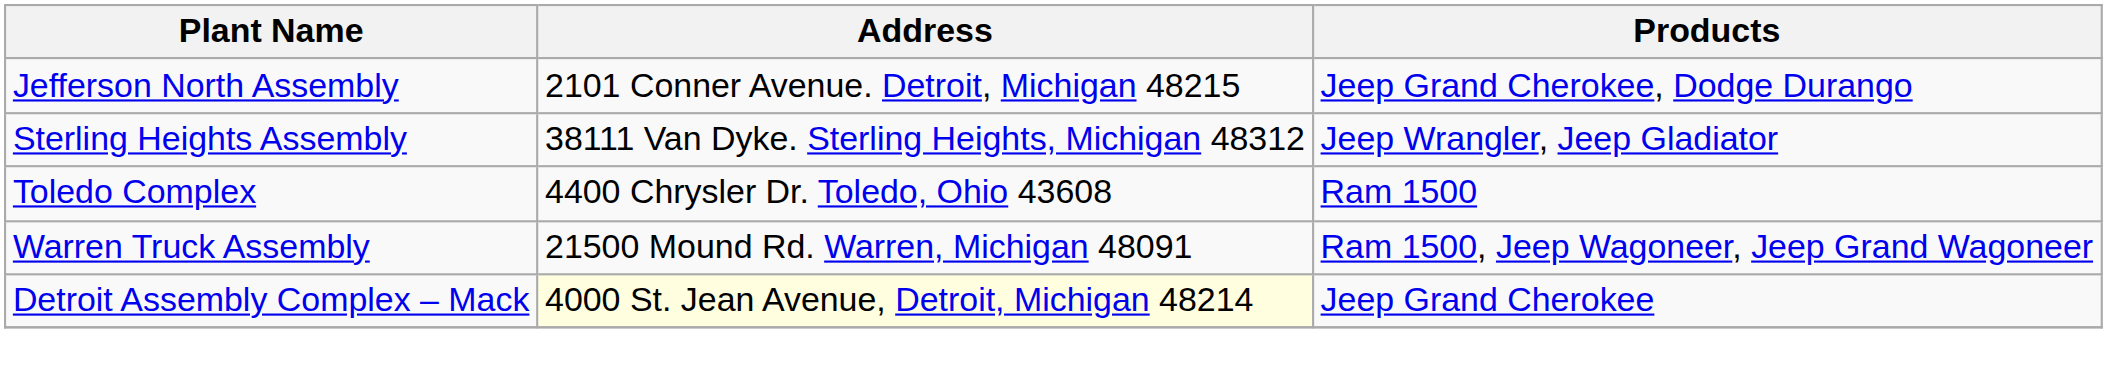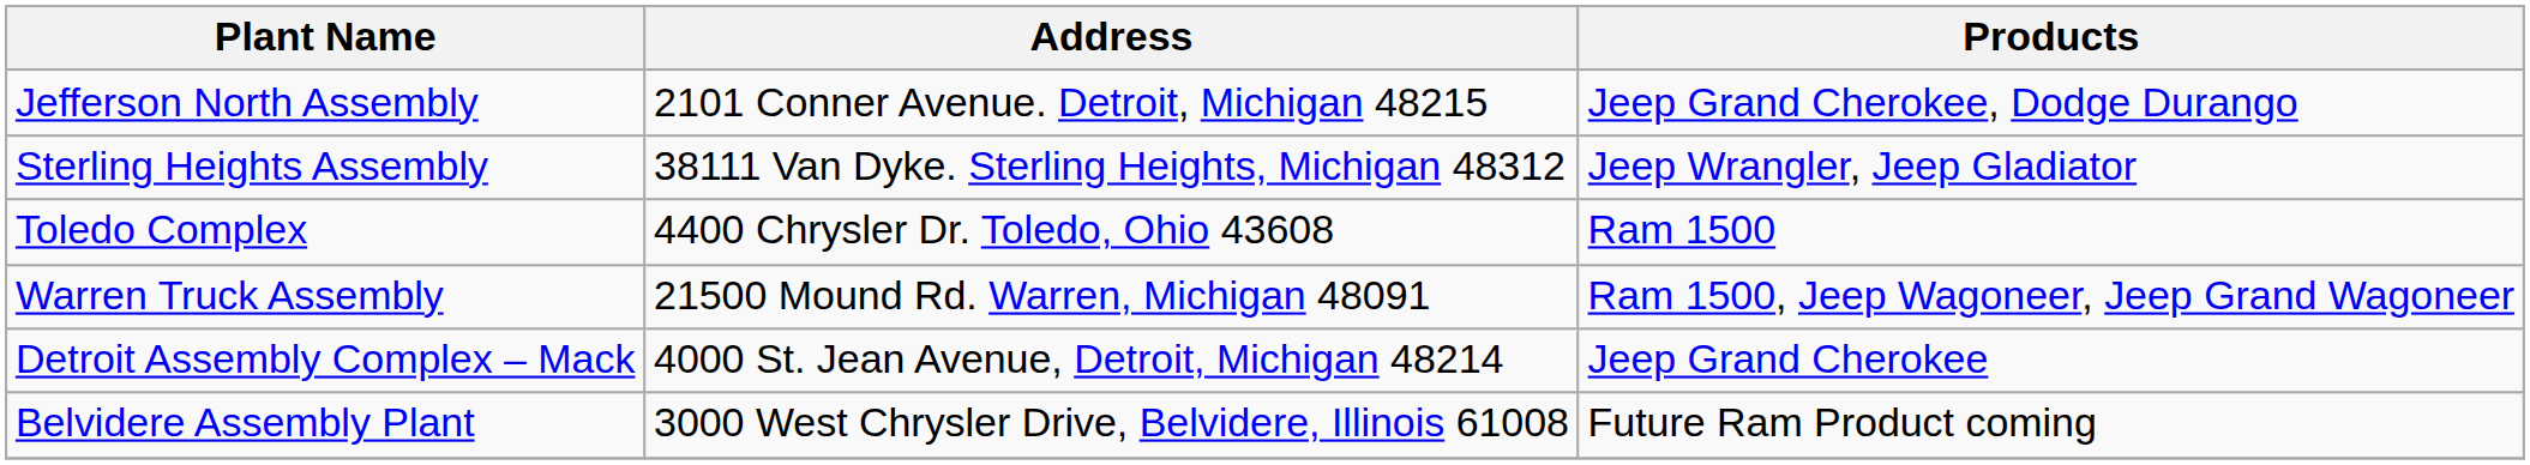Detroit Assembly Complex – Mack | Address: lightyellow background -> no background
+ row: Belvidere Assembly Plant | 3000 West Chrysler Drive, Belvidere, Illinois 61008 | Future Ram Product coming
